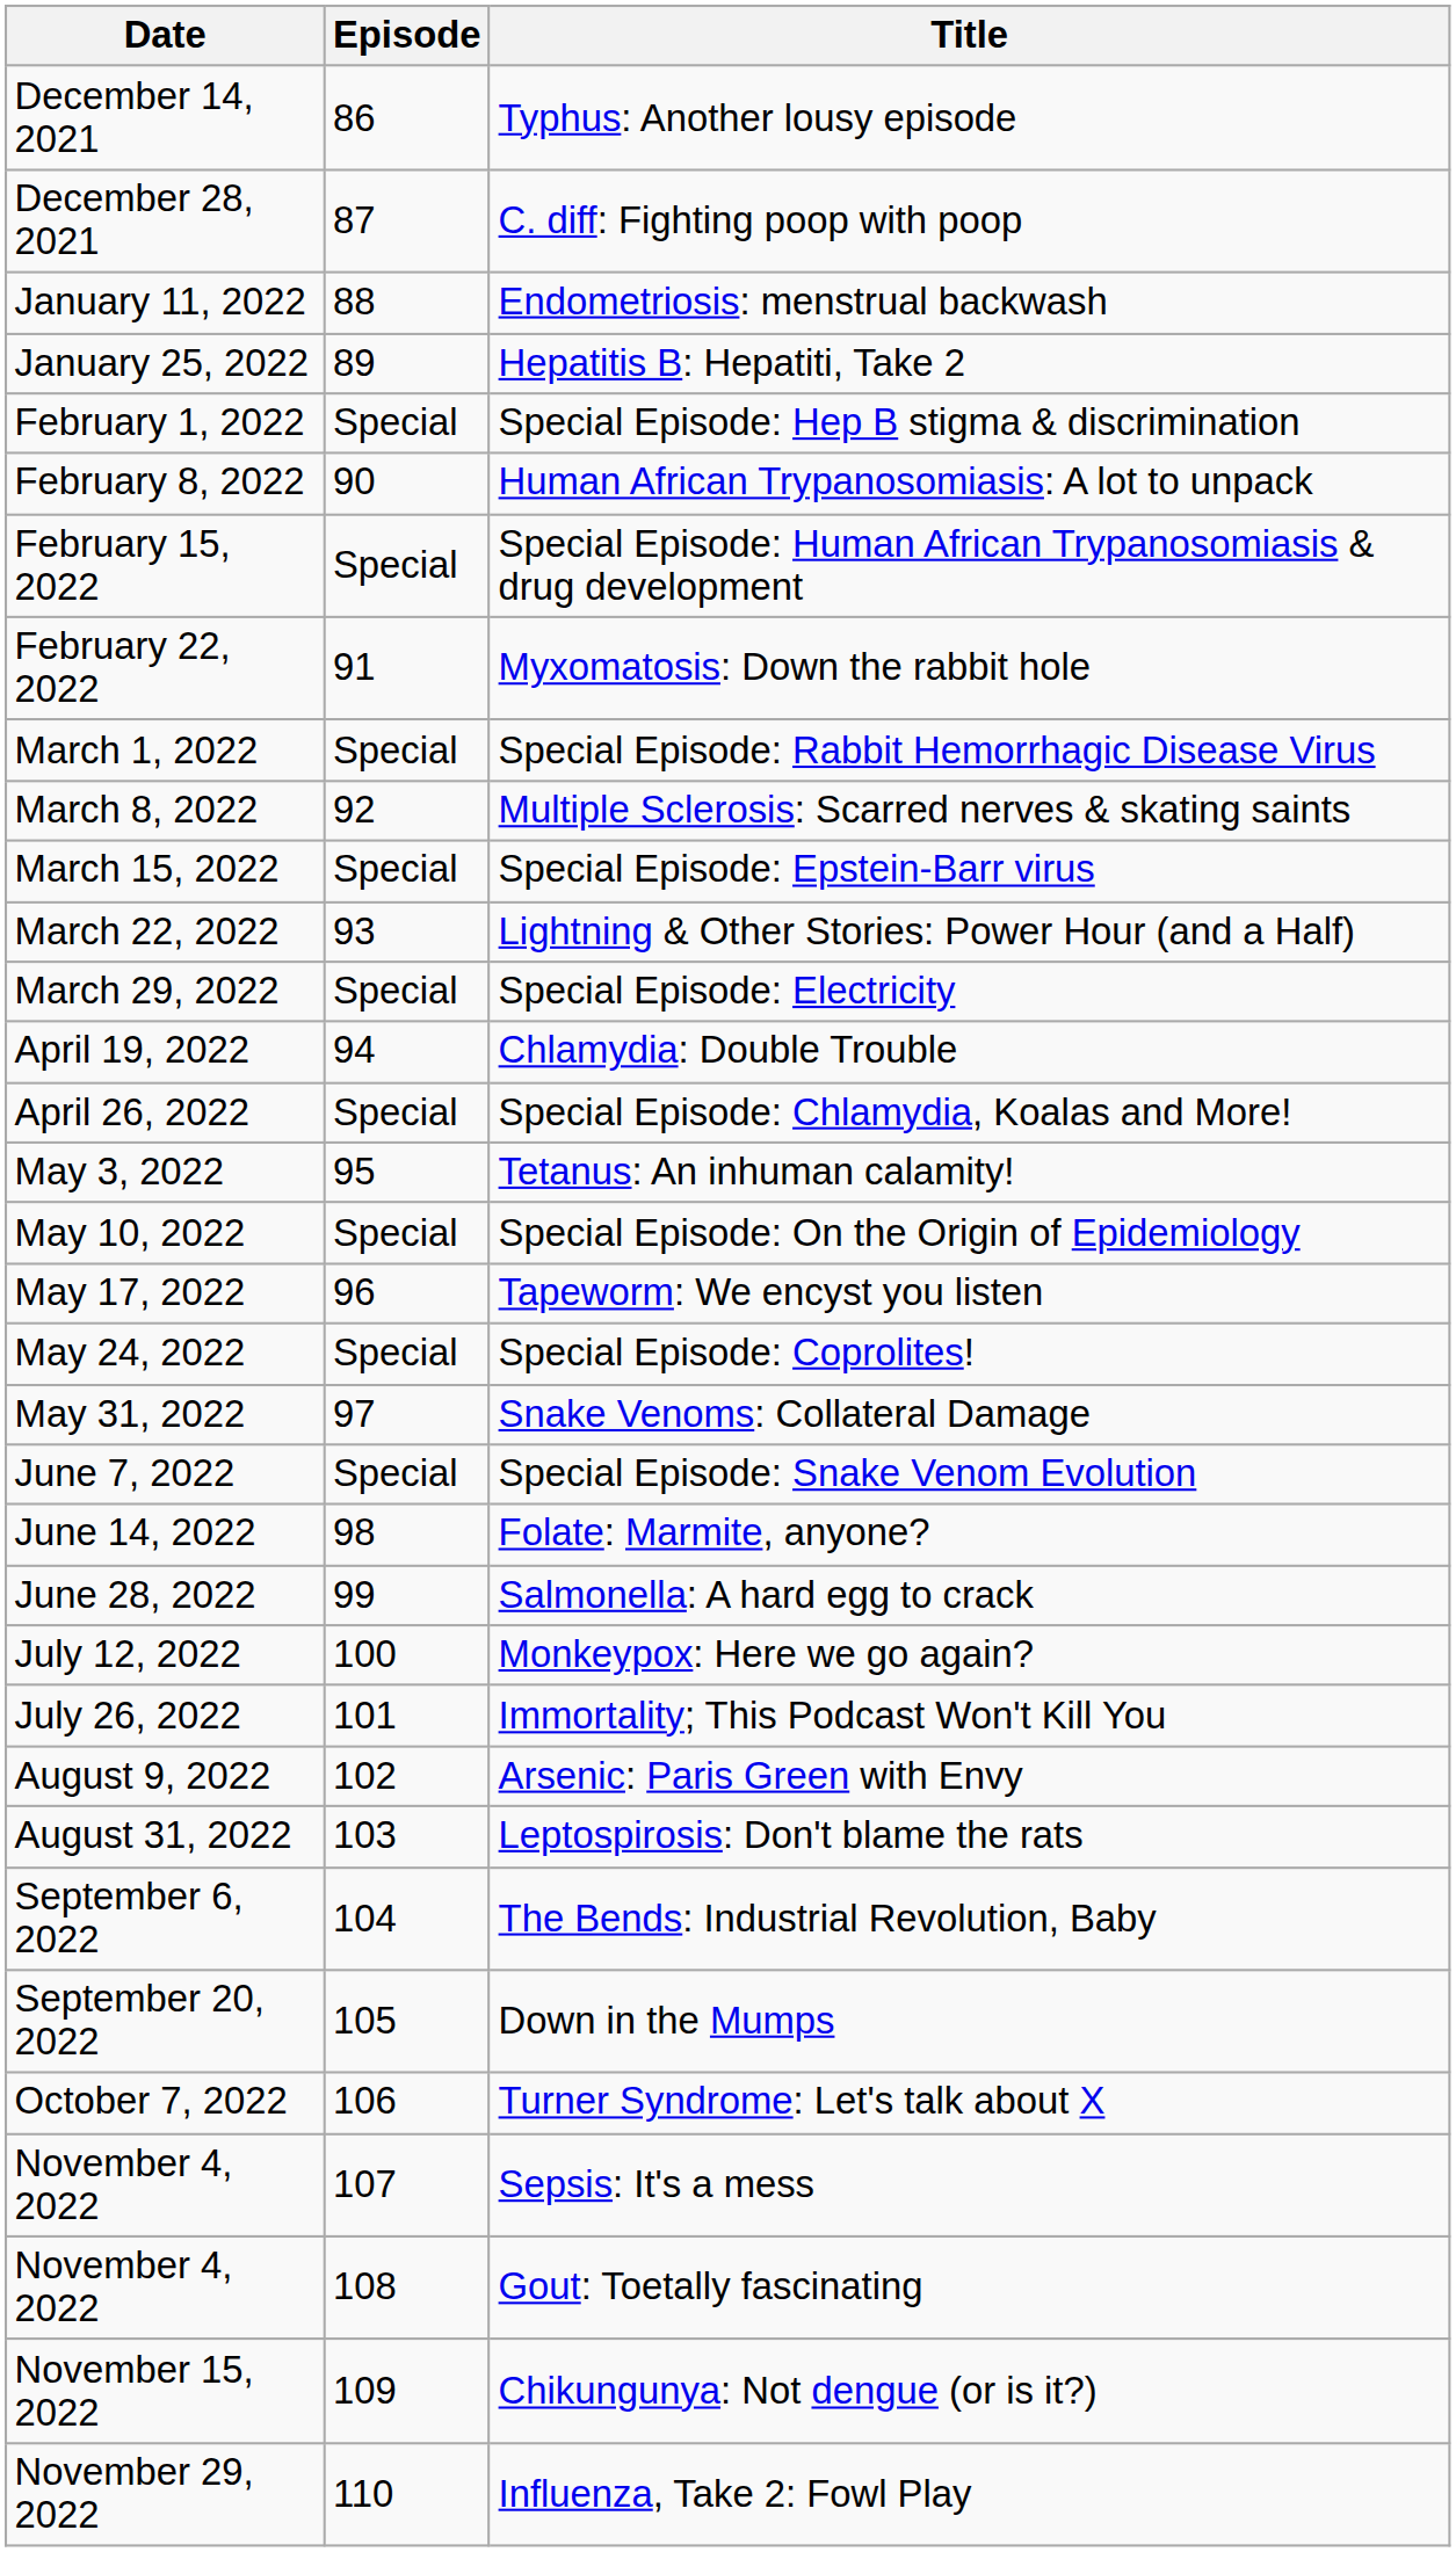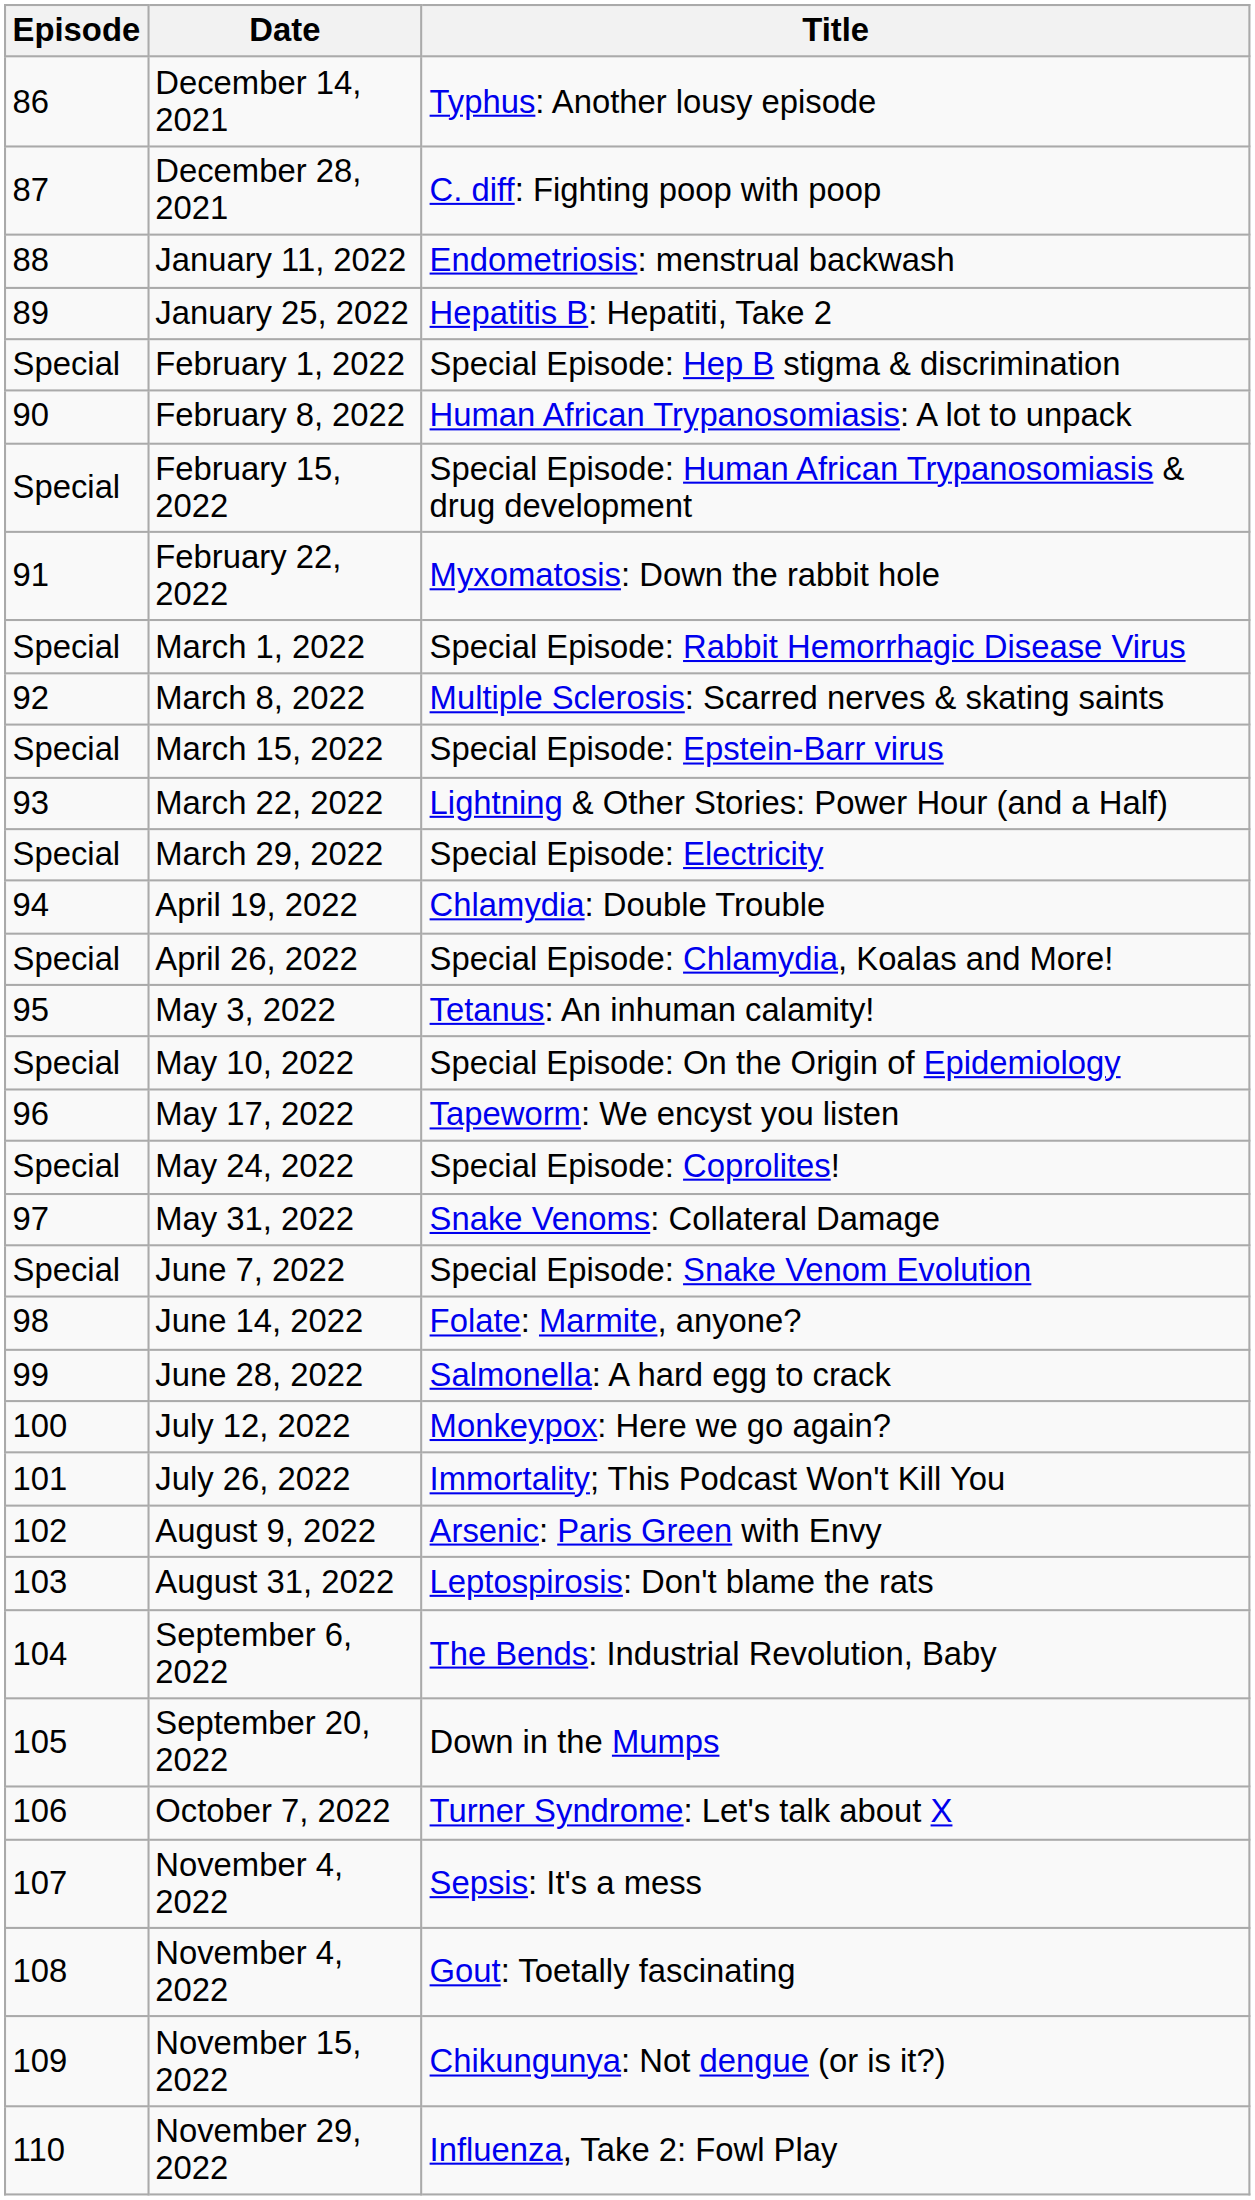columns swapped: Date <-> Episode
